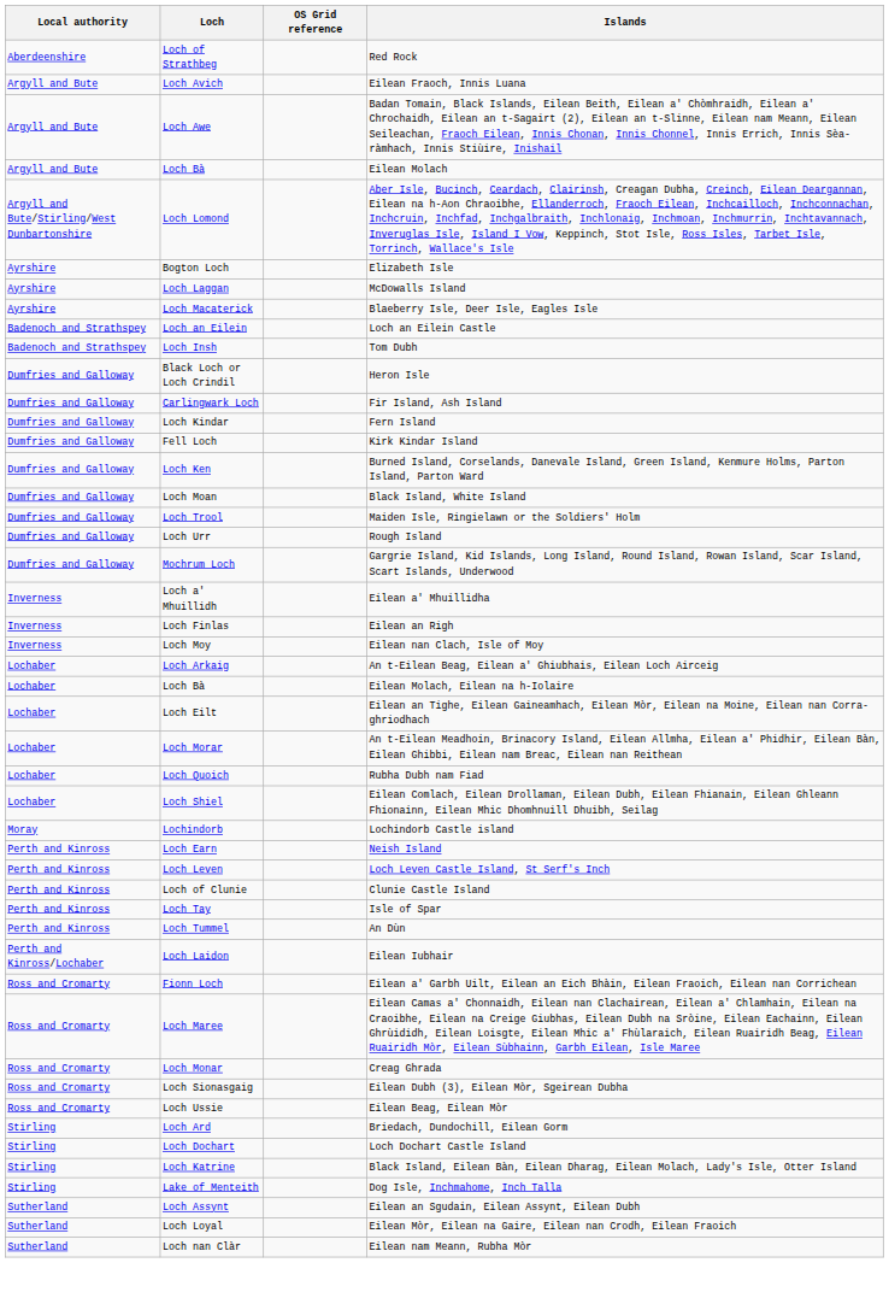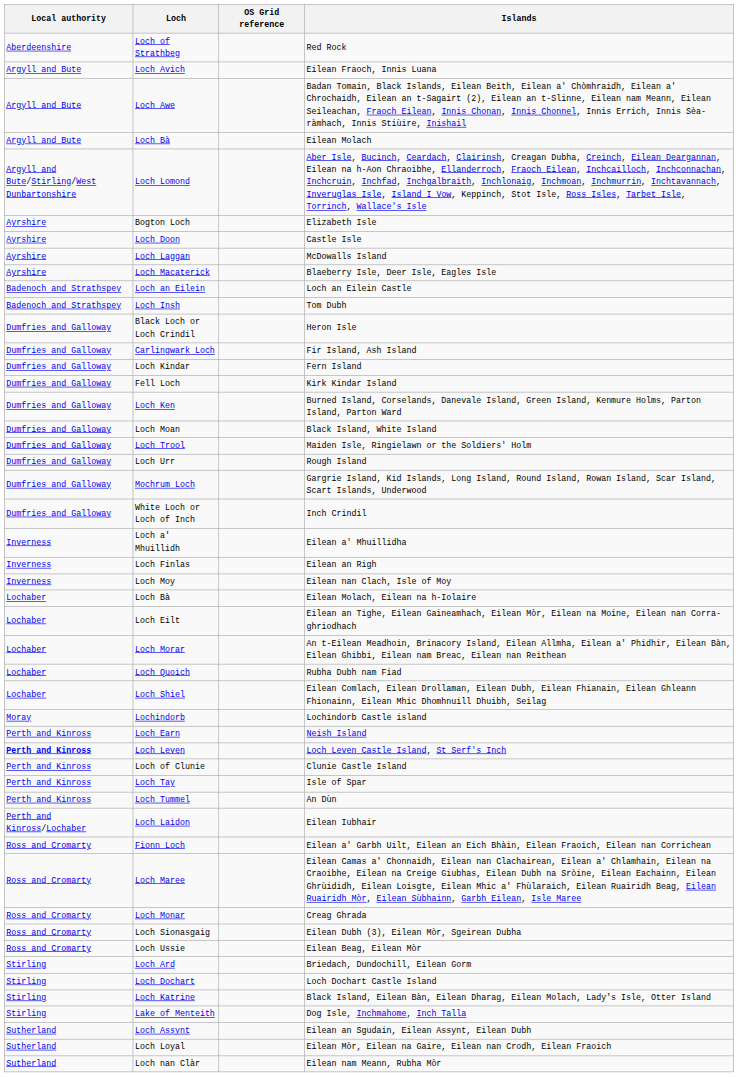+ row: Ayrshire | Loch Doon | Castle Isle
+ row: Dumfries and Galloway | White Loch or Loch of Inch | Inch Crindil
- row: Lochaber | Loch Arkaig | An t-Eilean Beag, Eilean a' Ghiubhais, Eilean Loch Airceig
Loch Leven Castle Island, St Serf's Inch | Local authority: normal -> bold
